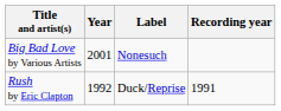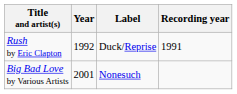rows swapped: Rush by Eric Clapton <-> Big Bad Love by Various Artists
